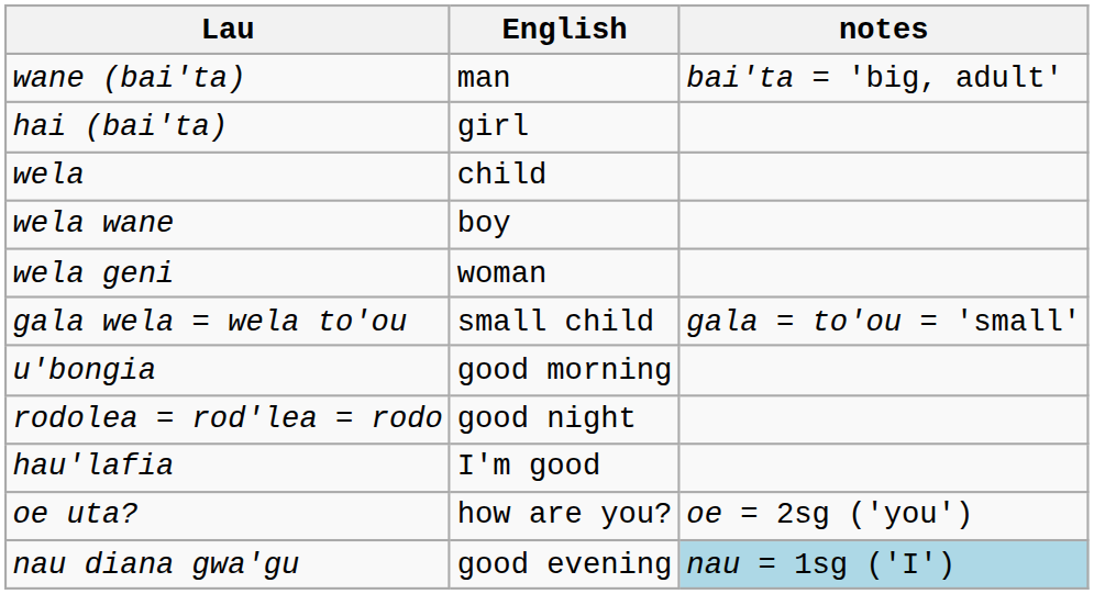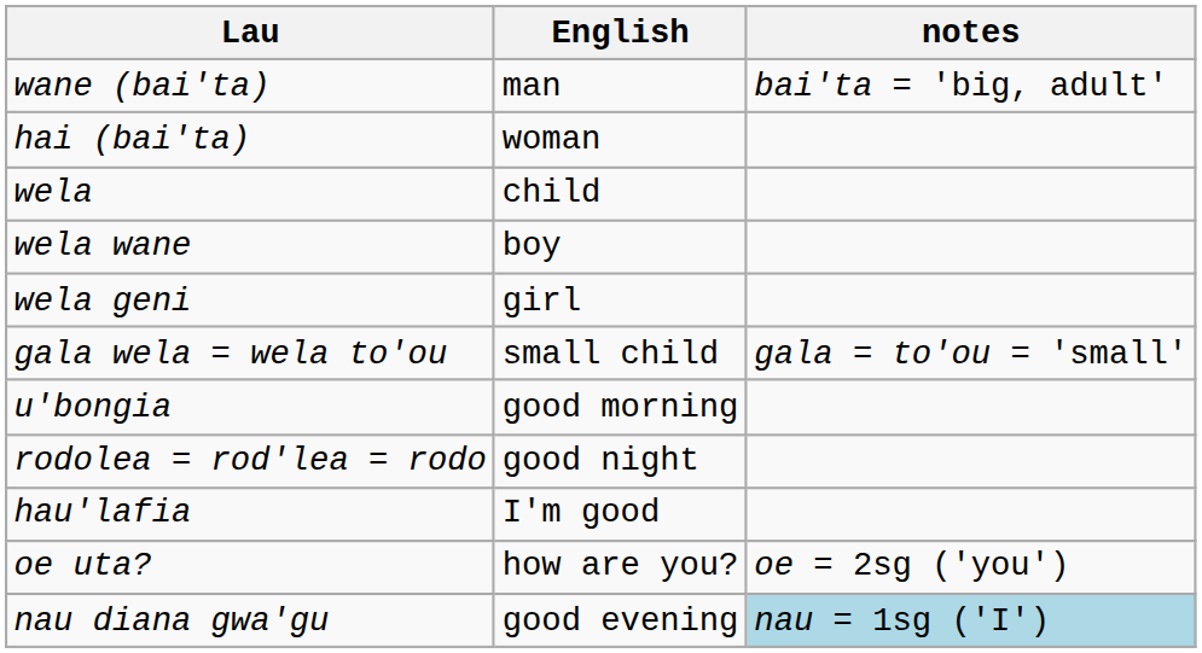hai (bai'ta) | English: girl -> woman
wela geni | English: woman -> girl
